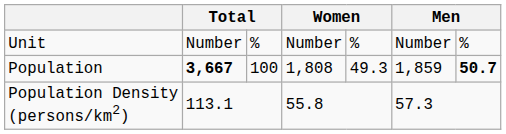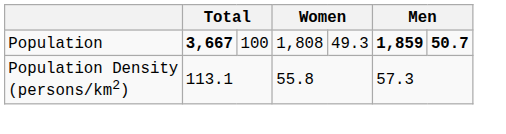- row: Unit | Number | % | Number | % | Number | %
Population | column 6: normal -> bold
